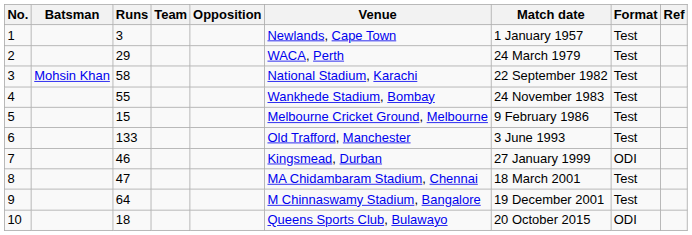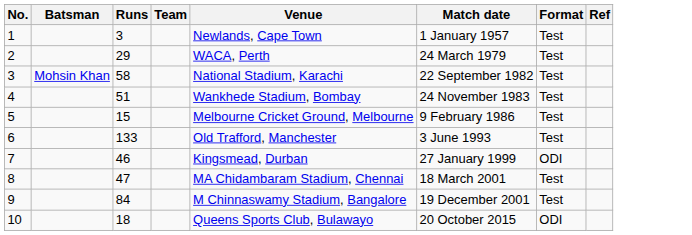- column: Opposition
4 | Runs: 55 -> 51
9 | Runs: 64 -> 84
